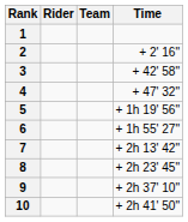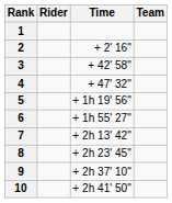columns swapped: Team <-> Time
